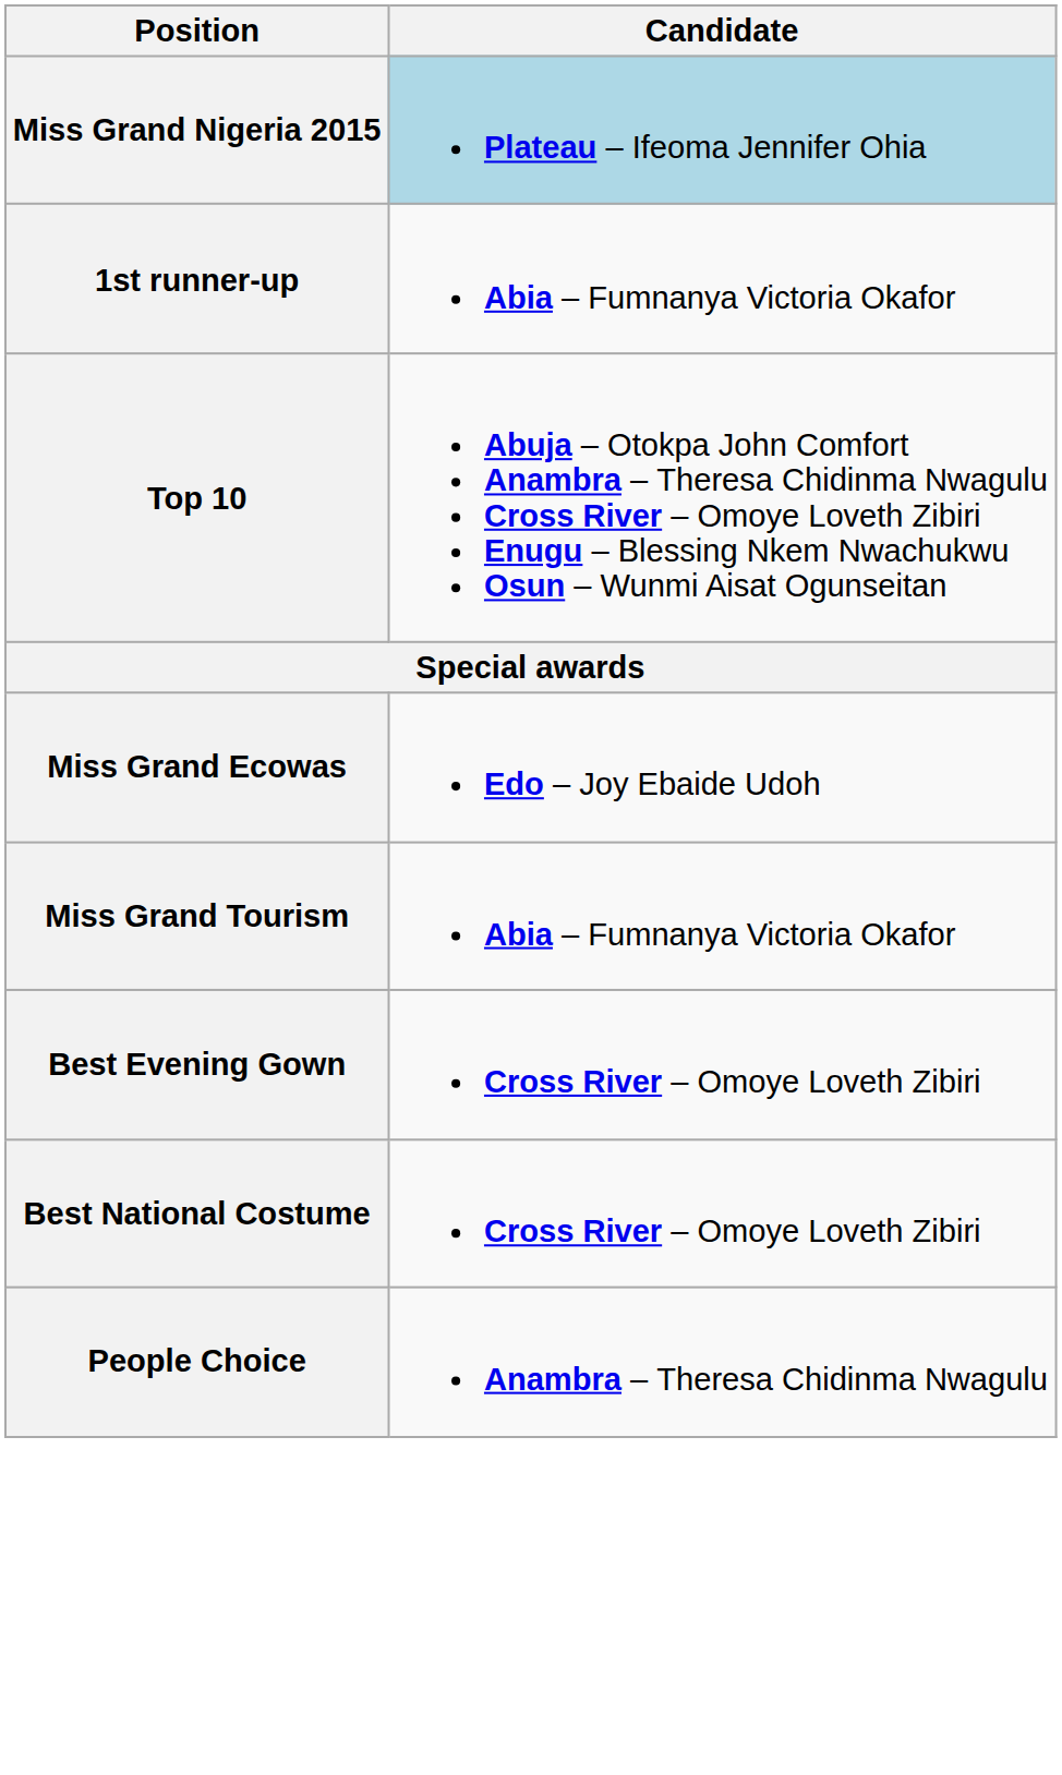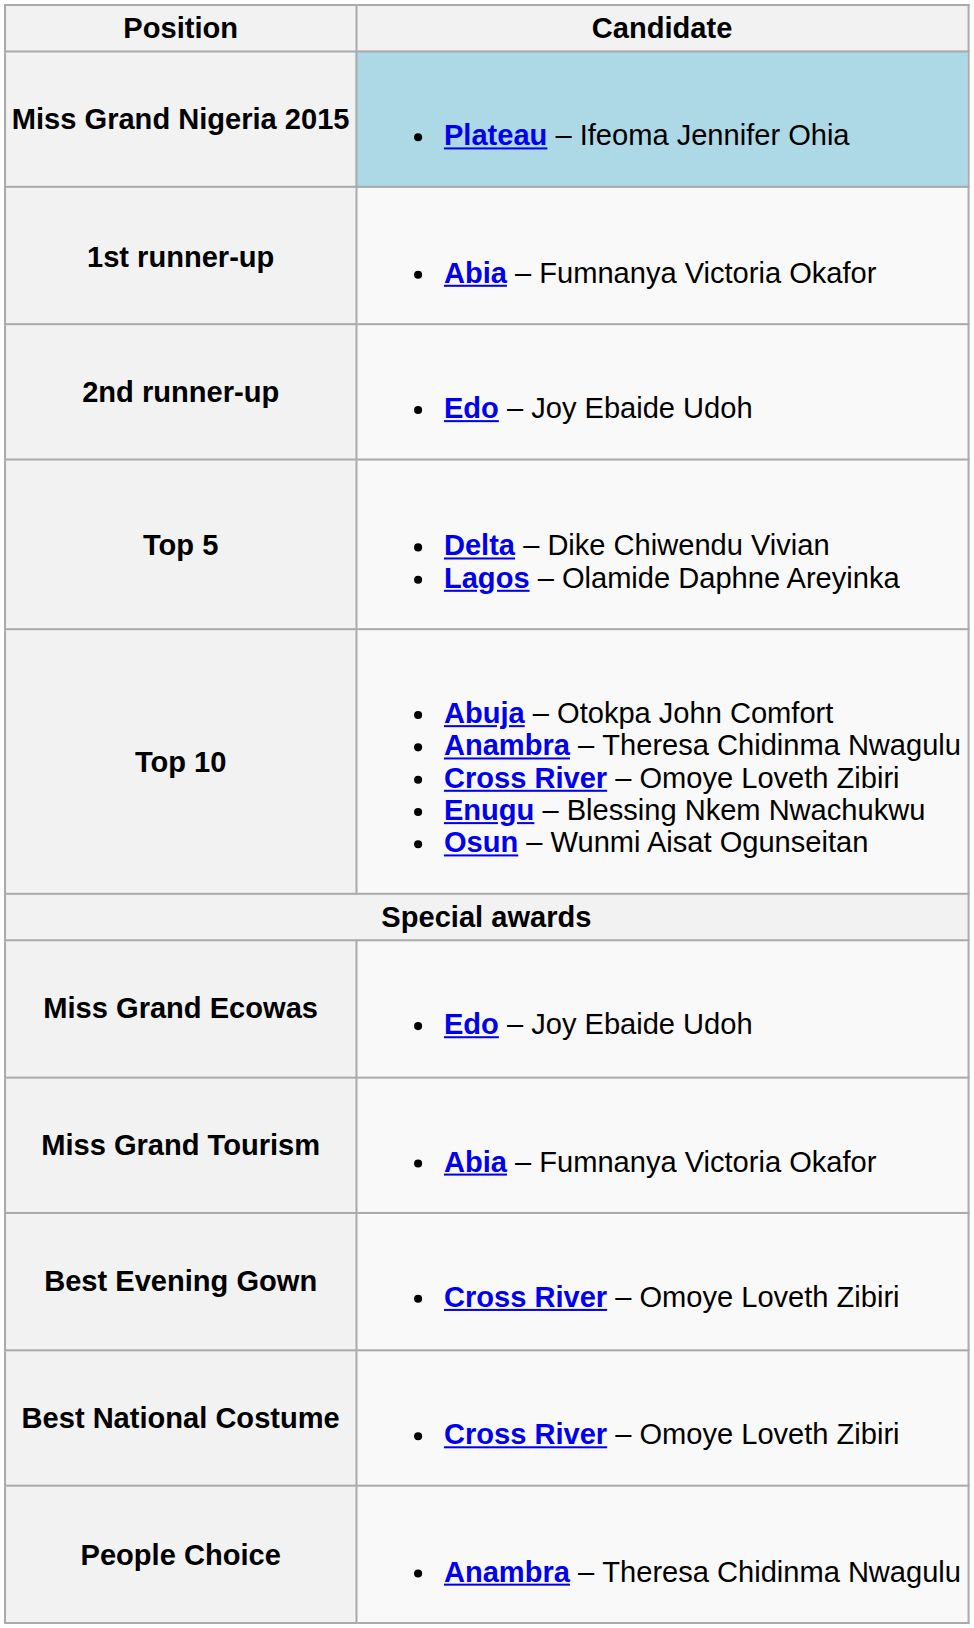+ row: 2nd runner-up | Edo – Joy Ebaide Udoh
+ row: Top 5 | Delta – Dike Chiwendu Vivian Lagos – Olamide Daphne Areyinka
